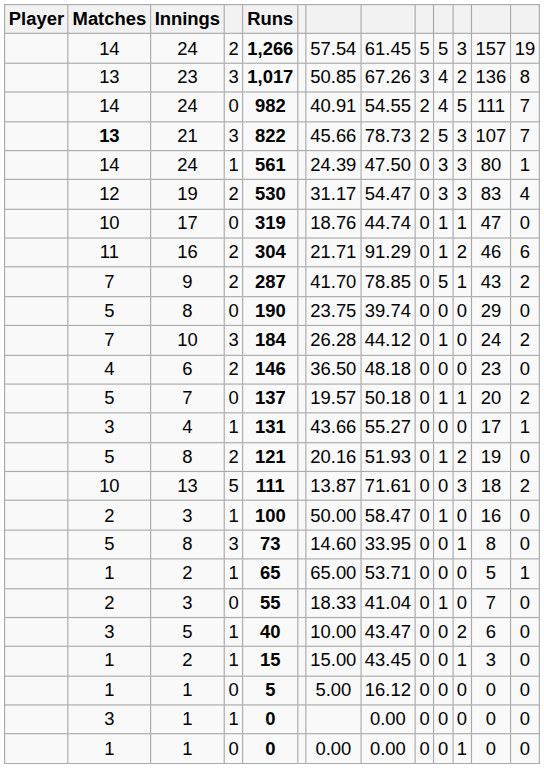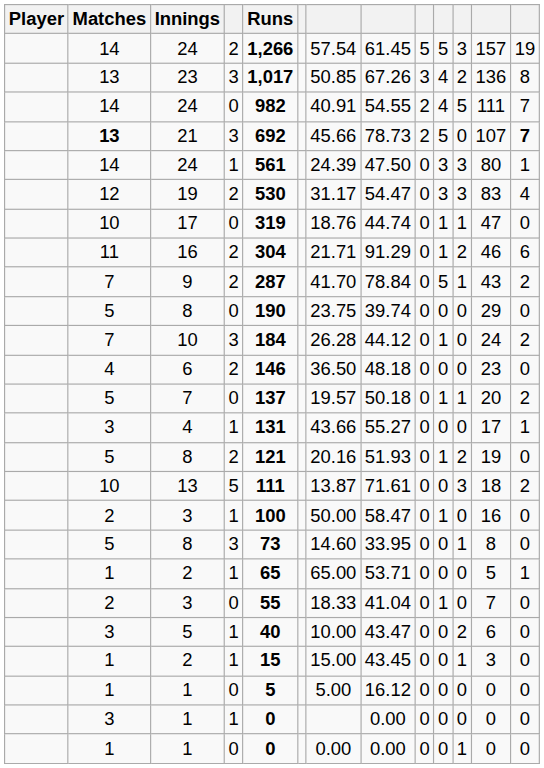21 | Runs: 822 -> 692
21 | column 11: 3 -> 0
21 | column 13: normal -> bold
9 | column 8: 78.85 -> 78.84
